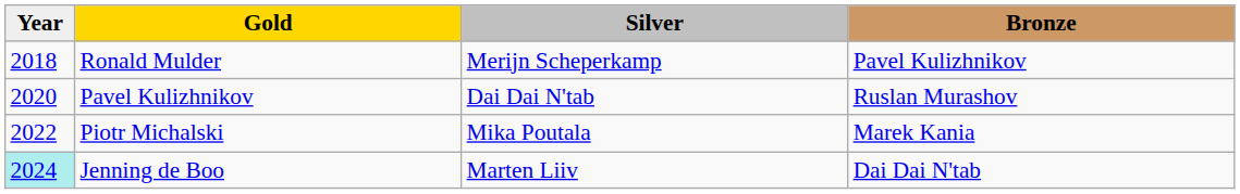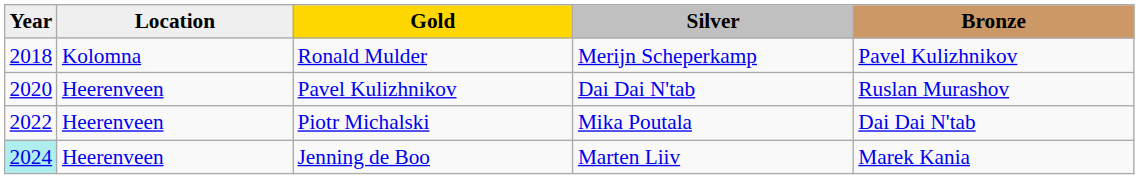+ column: Location | Kolomna | Heerenveen | Heerenveen | Heerenveen
Piotr Michalski | Bronze: Marek Kania -> Dai Dai N'tab
Jenning de Boo | Bronze: Dai Dai N'tab -> Marek Kania
